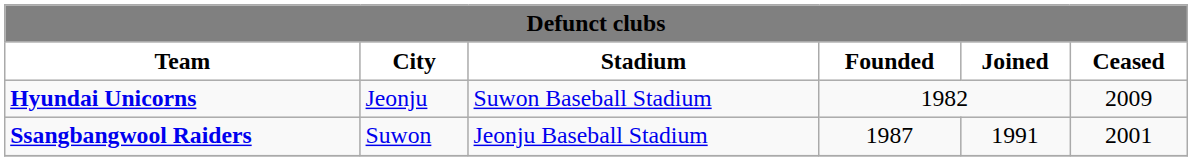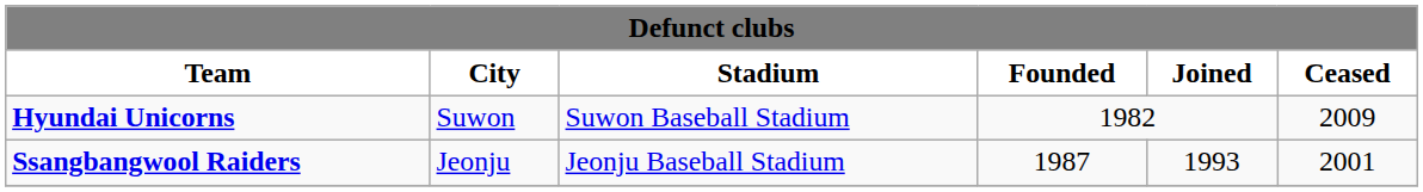Hyundai Unicorns | City: Jeonju -> Suwon
Ssangbangwool Raiders | City: Suwon -> Jeonju
Ssangbangwool Raiders | Joined: 1991 -> 1993
